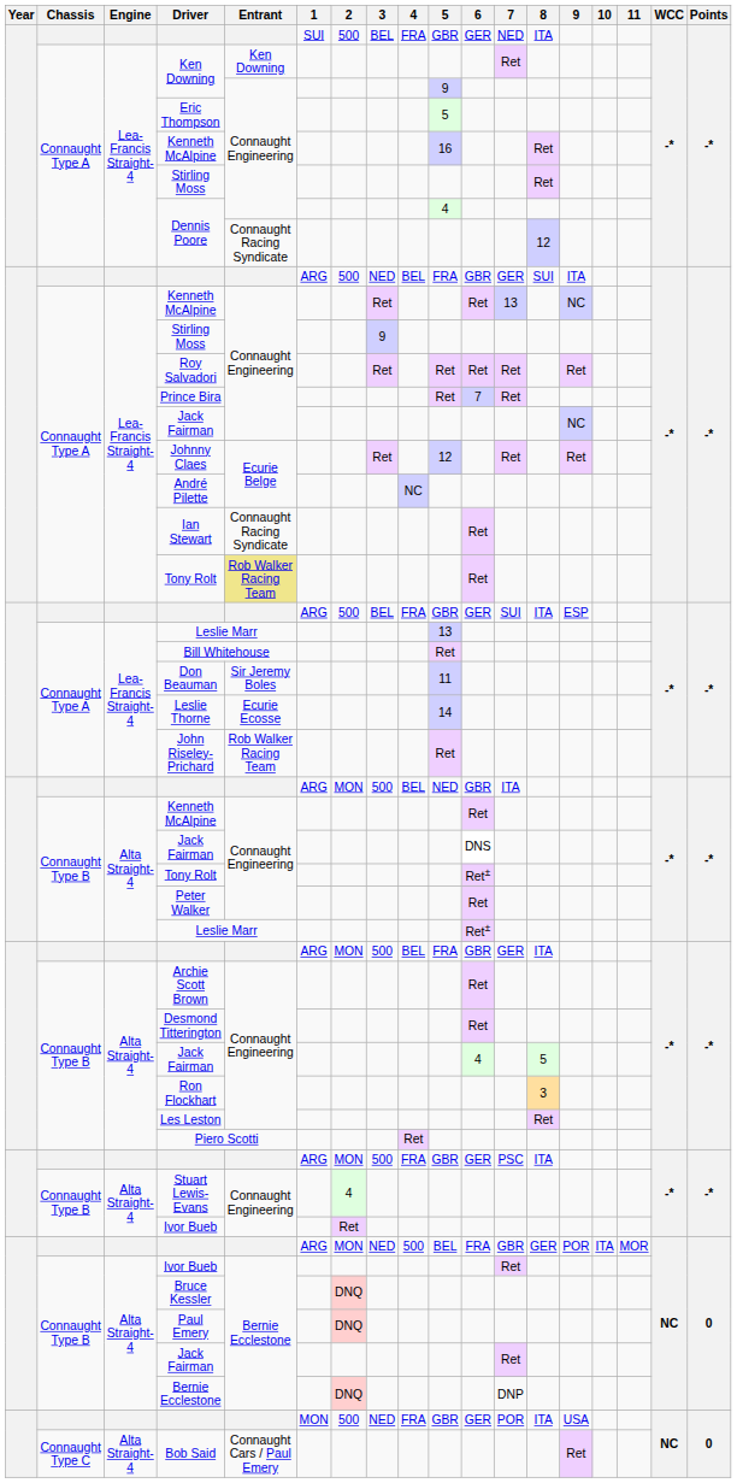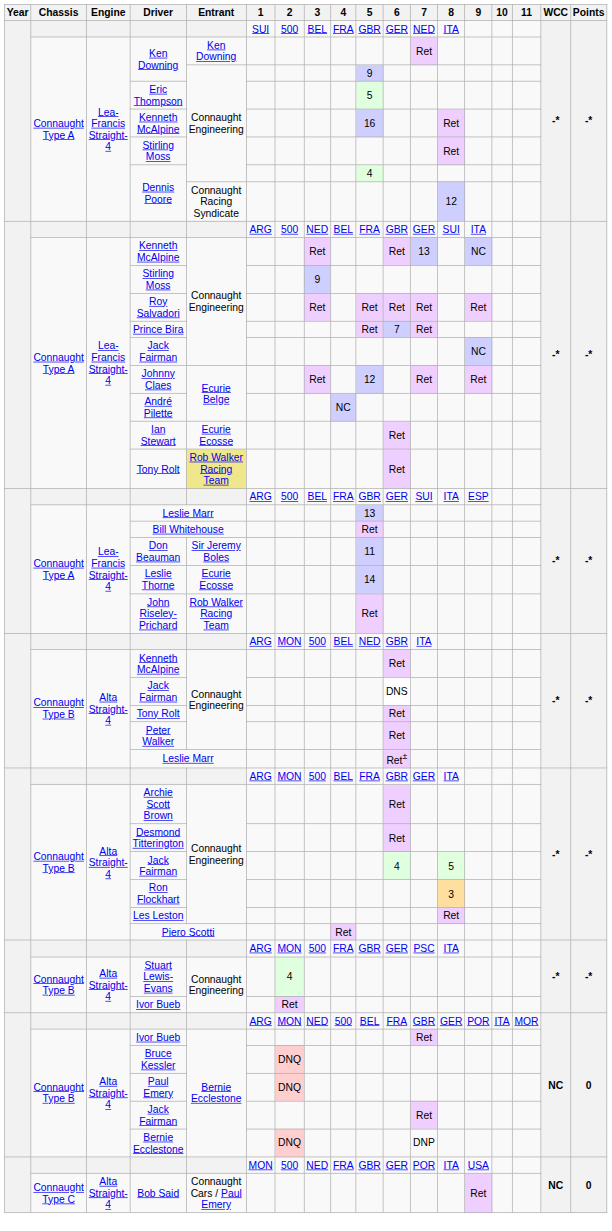Ian Stewart | Entrant: Connaught Racing Syndicate -> Ecurie Ecosse
Connaught Type B / Tony Rolt | 6: Ret± -> Ret
